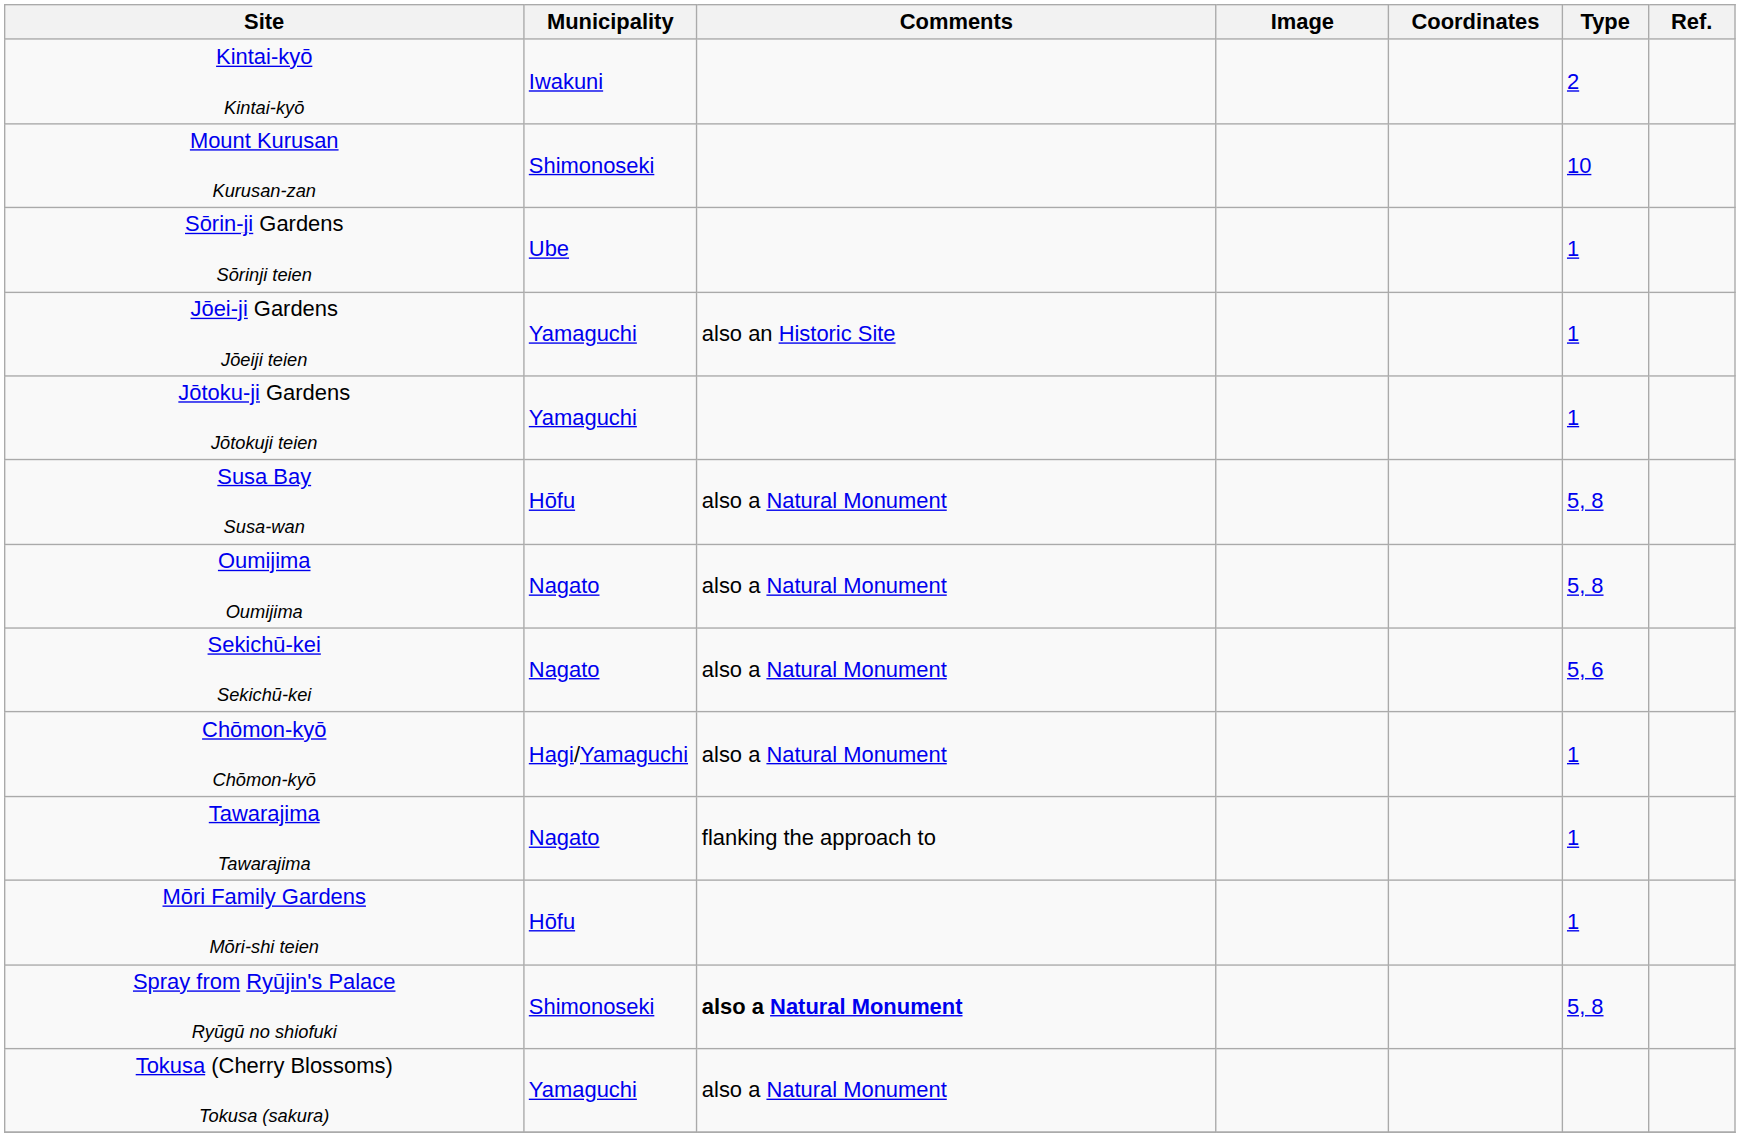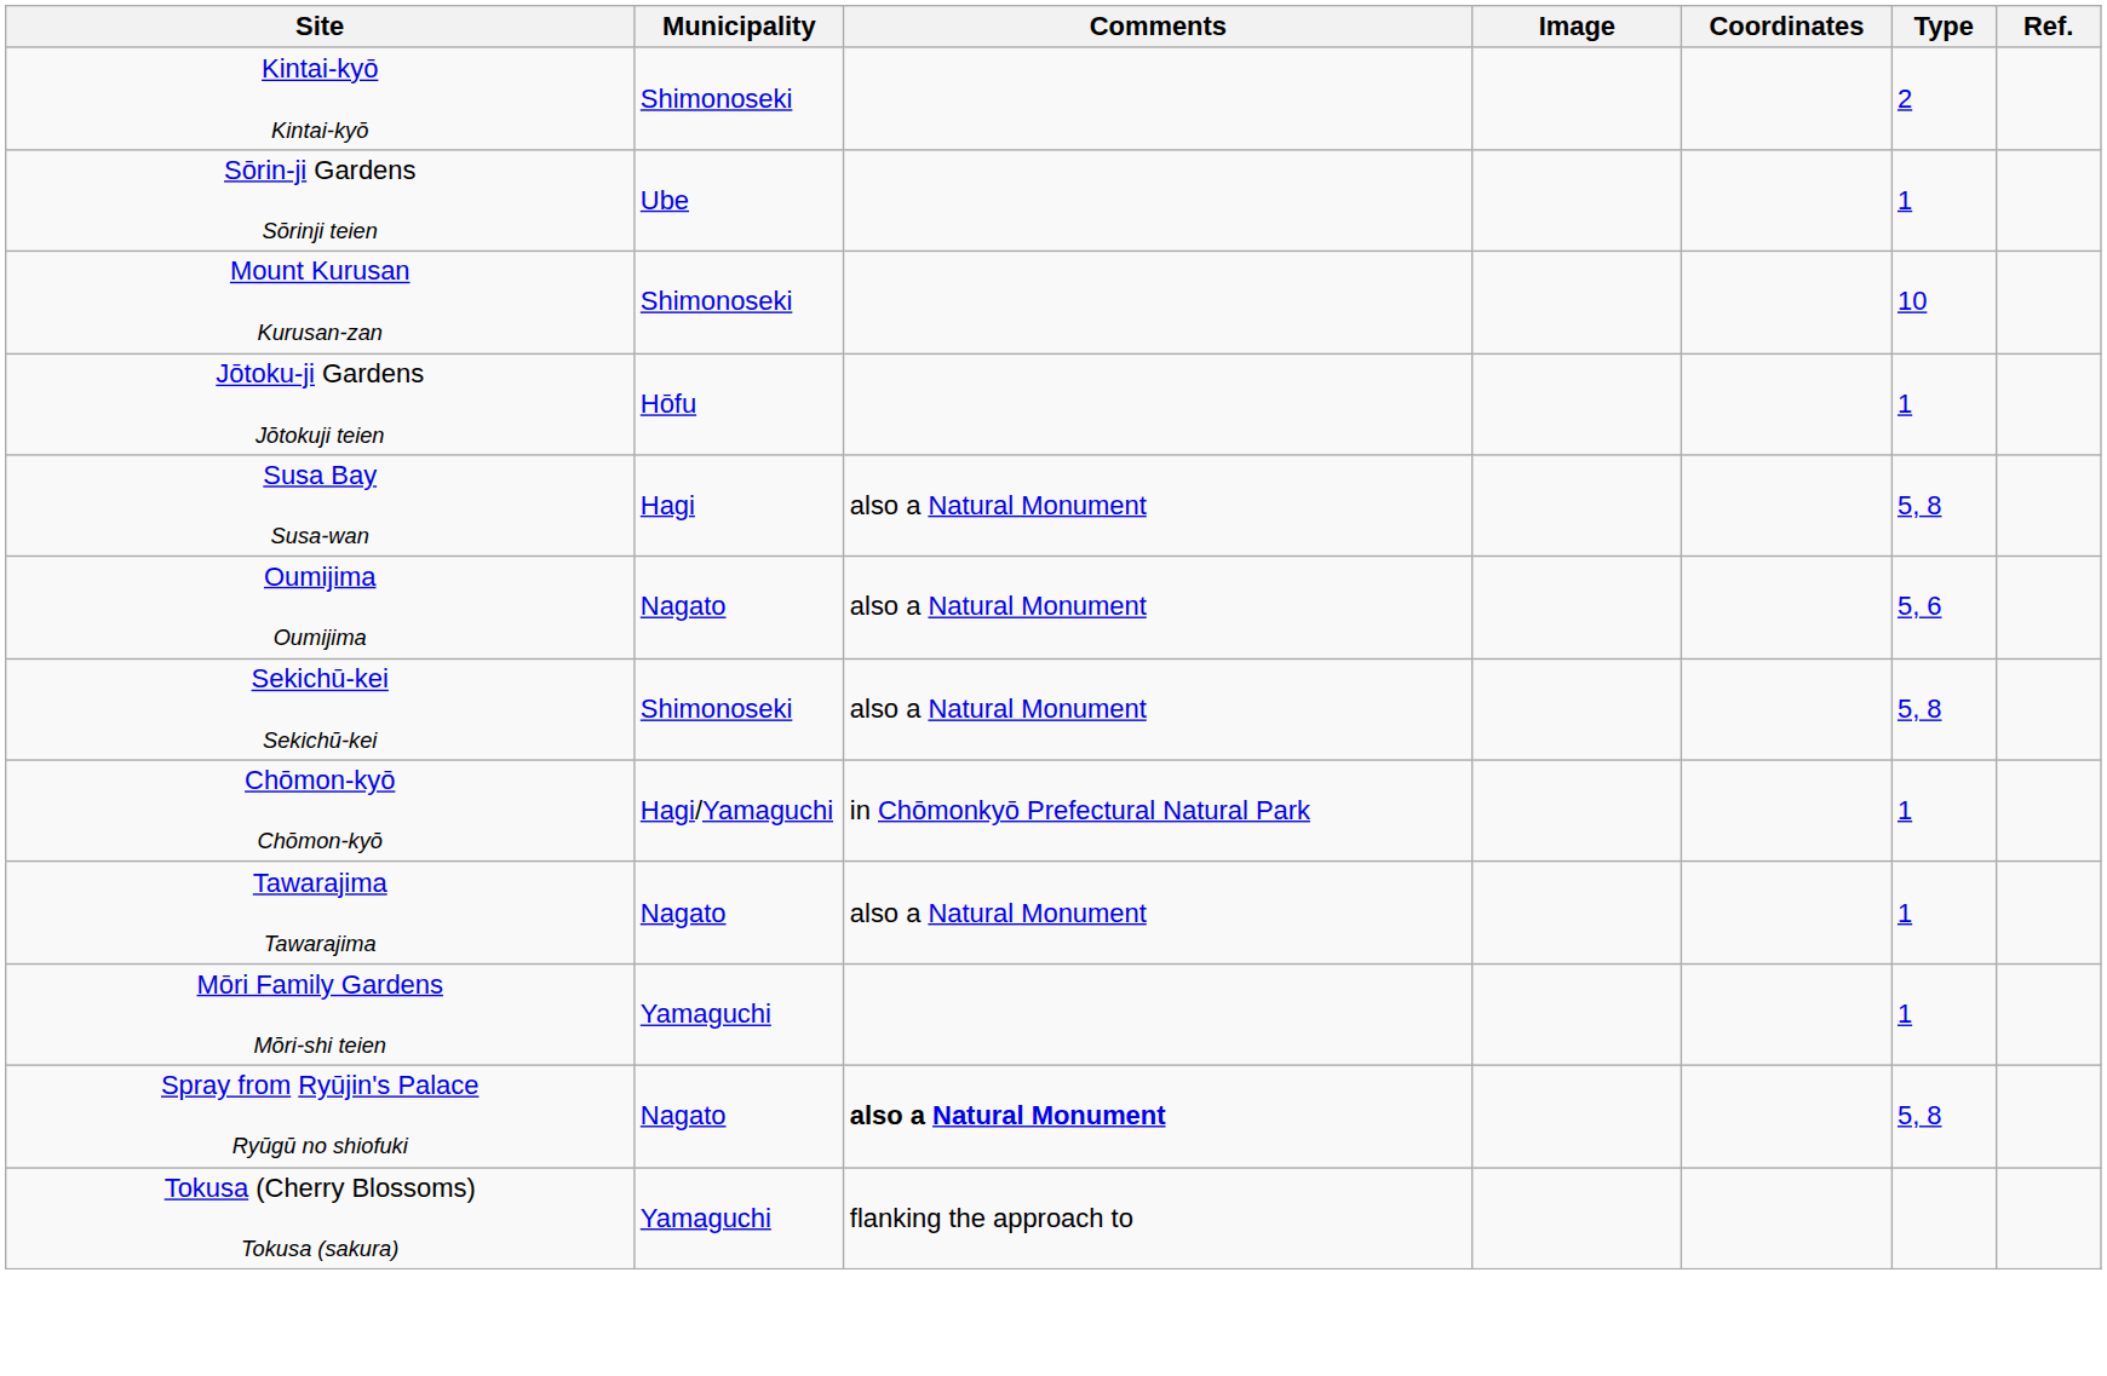Kintai-kyō Kintai-kyō | Municipality: Iwakuni -> Shimonoseki
rows swapped: Mount Kurusan Kurusan-zan <-> Sōrin-ji Gardens Sōrinji teien
- row: Jōei-ji Gardens Jōeiji teien | Yamaguchi | also an Historic Site | 1
Jōtoku-ji Gardens Jōtokuji teien | Municipality: Yamaguchi -> Hōfu
Susa Bay Susa-wan | Municipality: Hōfu -> Hagi
Oumijima Oumijima | Type: 5, 8 -> 5, 6
Sekichū-kei Sekichū-kei | Municipality: Nagato -> Shimonoseki
Sekichū-kei Sekichū-kei | Type: 5, 6 -> 5, 8
Chōmon-kyō Chōmon-kyō | Comments: also a Natural Monument -> in Chōmonkyō Prefectural Natural Park
Tawarajima Tawarajima | Comments: flanking the approach to -> also a Natural Monument
Mōri Family Gardens Mōri-shi teien | Municipality: Hōfu -> Yamaguchi
Spray from Ryūjin's Palace Ryūgū no shiofuki | Municipality: Shimonoseki -> Nagato
Tokusa (Cherry Blossoms) Tokusa (sakura) | Comments: also a Natural Monument -> flanking the approach to
